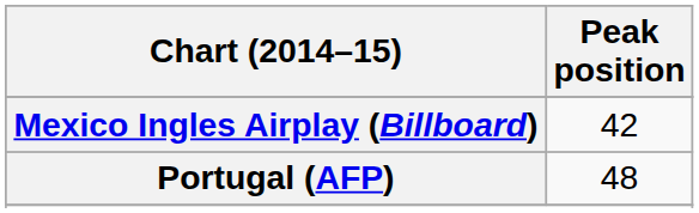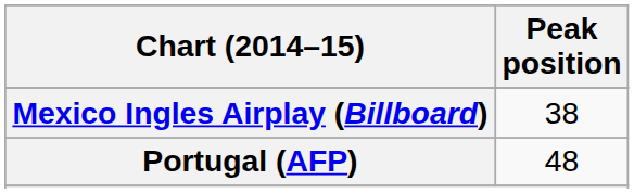Mexico Ingles Airplay (Billboard) | Peak position: 42 -> 38
